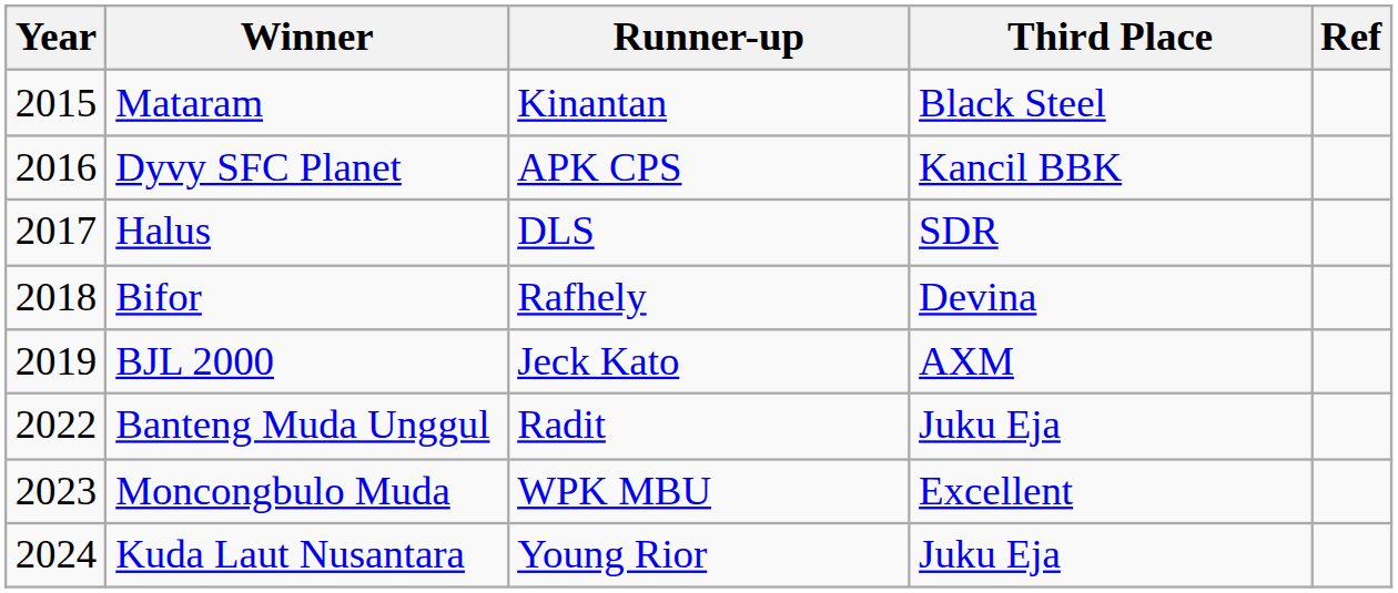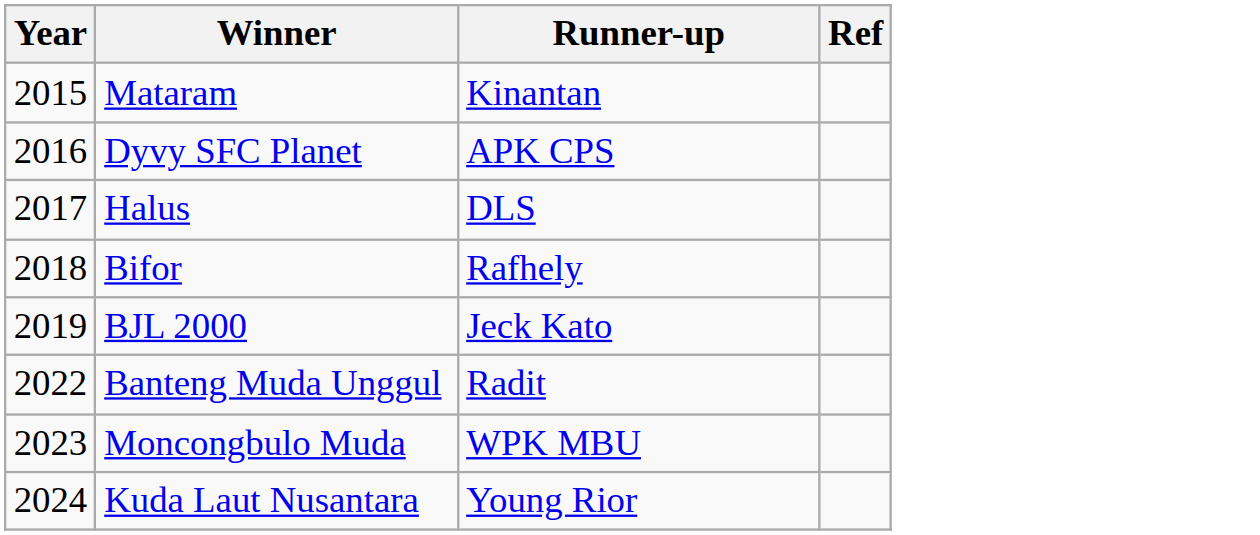- column: Third Place | Black Steel | Kancil BBK | SDR | Devina | AXM | Juku Eja | Excellent | Juku Eja
